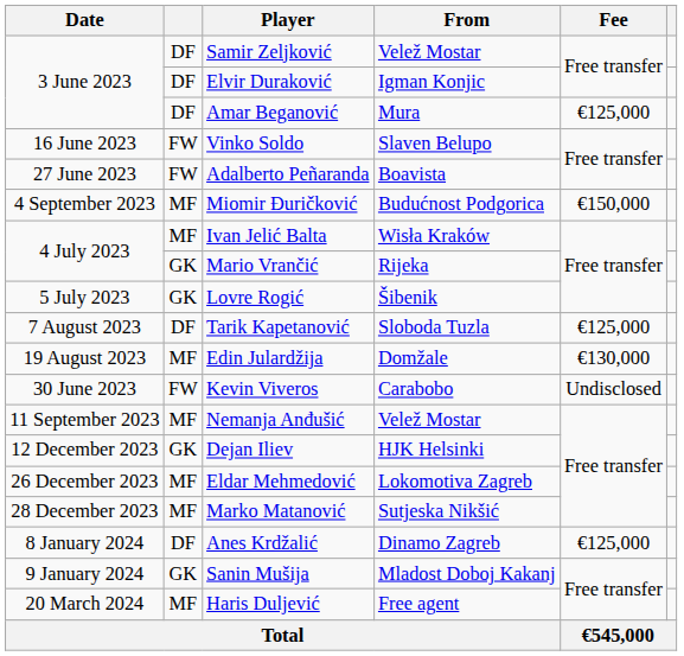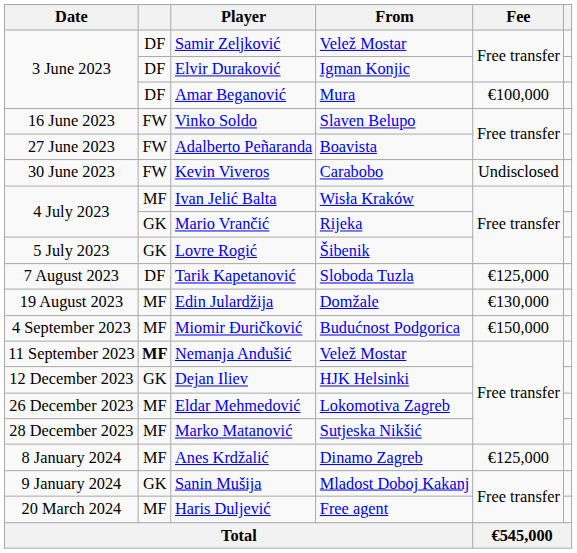Amar Beganović | Fee: €125,000 -> €100,000
rows swapped: Kevin Viveros <-> Miomir Đuričković
Nemanja Anđušić | column 2: normal -> bold
Anes Krdžalić | column 2: DF -> MF
